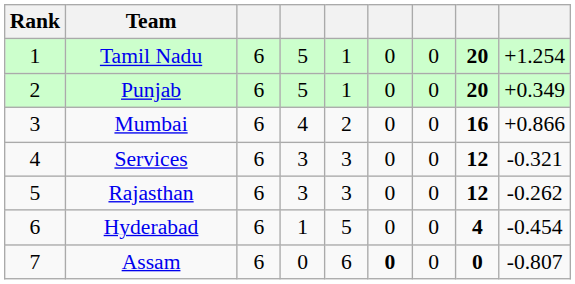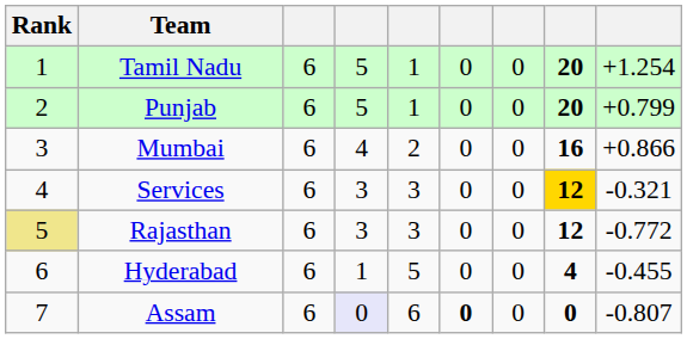Punjab | column 9: +0.349 -> +0.799
Services | column 8: no background -> gold background
Rajasthan | Rank: no background -> khaki background
Rajasthan | column 9: -0.262 -> -0.772
Hyderabad | column 9: -0.454 -> -0.455
Assam | column 4: no background -> lavender background
